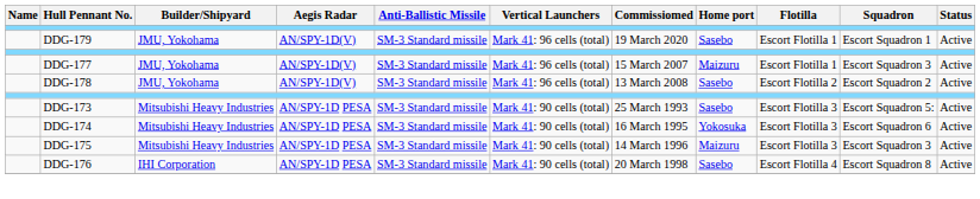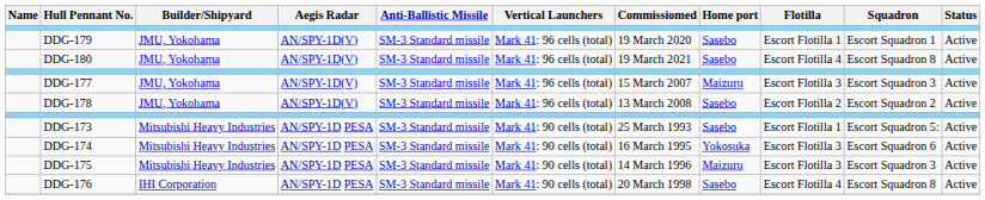+ row: DDG-180 | JMU, Yokohama | AN/SPY-1D(V) | SM-3 Standard missile | Mark 41: 96 cells (total) | 19 March 2021 | Sasebo | Escort Flotilla 4 | Escort Squadron 8 | Active
DDG-177 | Flotilla: Escort Flotilla 1 -> Escort Flotilla 3
DDG-173 | Flotilla: Escort Flotilla 3 -> Escort Flotilla 1
